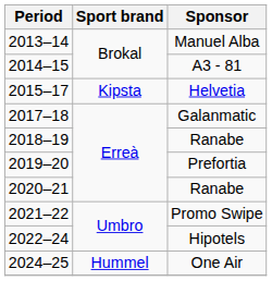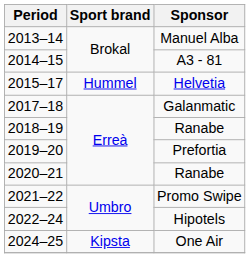Helvetia | Sport brand: Kipsta -> Hummel
One Air | Sport brand: Hummel -> Kipsta
